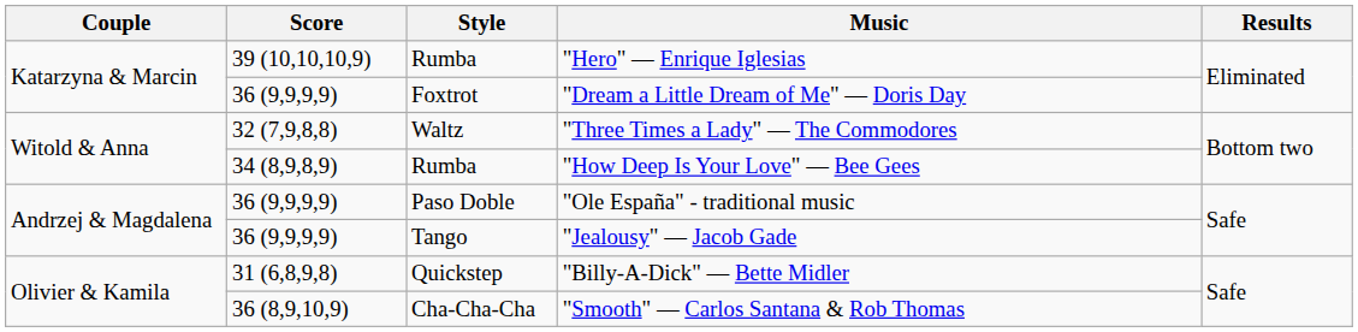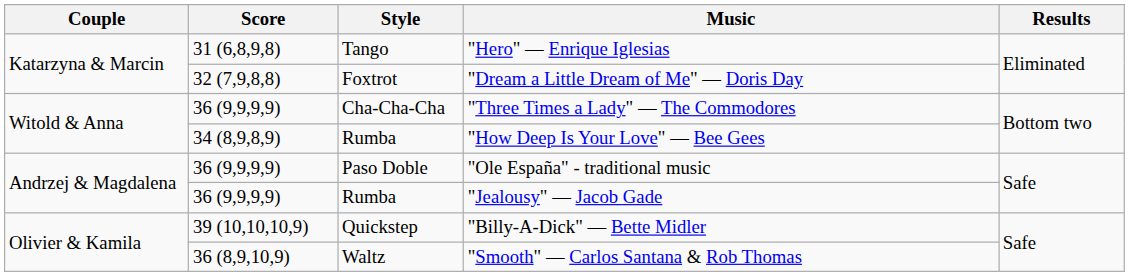"Hero" — Enrique Iglesias | Score: 39 (10,10,10,9) -> 31 (6,8,9,8)
"Hero" — Enrique Iglesias | Style: Rumba -> Tango
"Dream a Little Dream of Me" — Doris Day | Score: 36 (9,9,9,9) -> 32 (7,9,8,8)
"Three Times a Lady" — The Commodores | Score: 32 (7,9,8,8) -> 36 (9,9,9,9)
"Three Times a Lady" — The Commodores | Style: Waltz -> Cha-Cha-Cha
"Jealousy" — Jacob Gade | Style: Tango -> Rumba
"Billy-A-Dick" — Bette Midler | Score: 31 (6,8,9,8) -> 39 (10,10,10,9)
"Smooth" — Carlos Santana & Rob Thomas | Style: Cha-Cha-Cha -> Waltz
